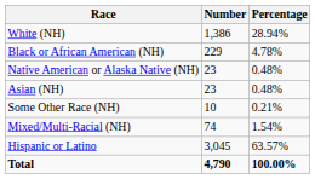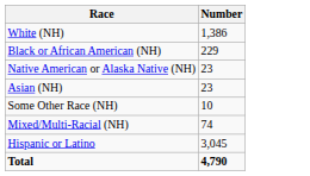- column: Percentage | 28.94% | 4.78% | 0.48% | 0.48% | 0.21% | 1.54% | 63.57% | 100.00%
